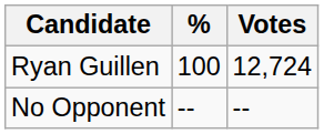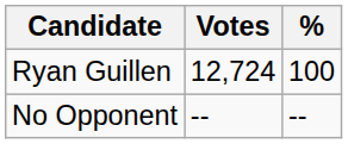columns swapped: Votes <-> %
